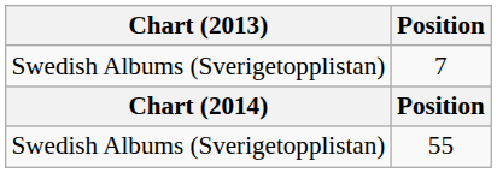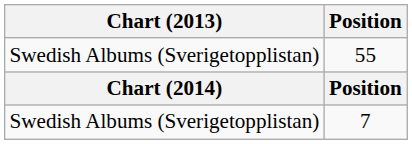rows swapped: 7 <-> 55
